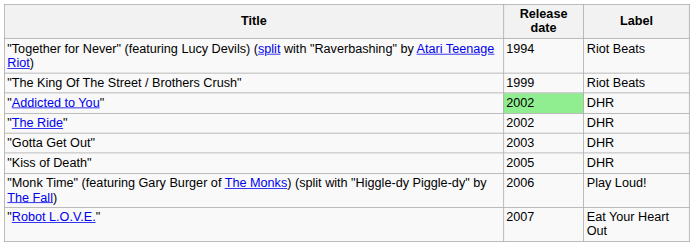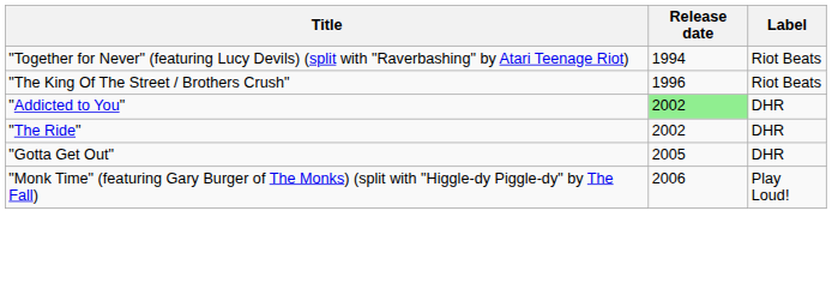"The King Of The Street / Brothers Crush" | Release date: 1999 -> 1996
"Gotta Get Out" | Release date: 2003 -> 2005
- row: "Kiss of Death" | 2005 | DHR
- row: "Robot L.O.V.E." | 2007 | Eat Your Heart Out
